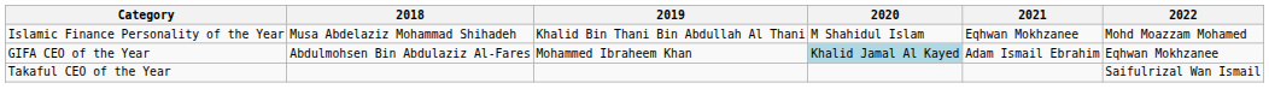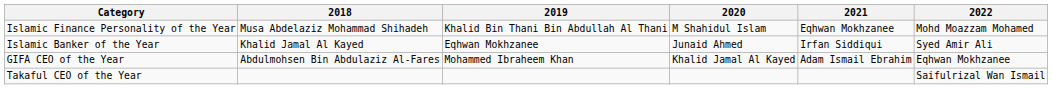+ row: Islamic Banker of the Year | Khalid Jamal Al Kayed | Eqhwan Mokhzanee | Junaid Ahmed | Irfan Siddiqui | Syed Amir Ali
GIFA CEO of the Year | 2020: lightblue background -> no background
